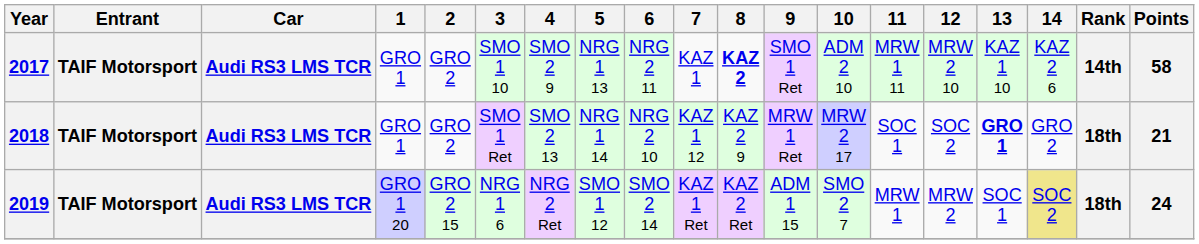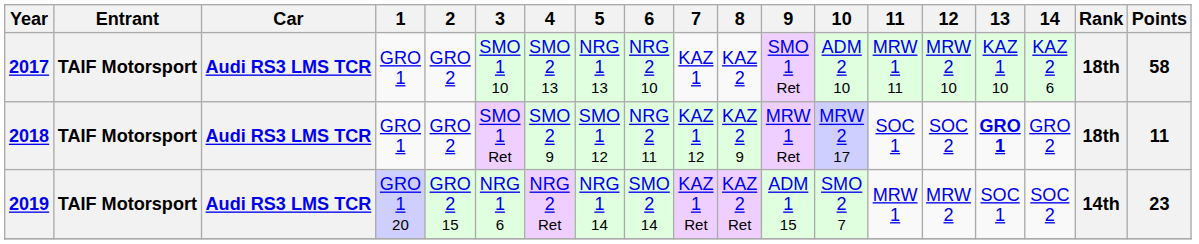2017 | 4: SMO 2 9 -> SMO 2 13
2017 | 6: NRG 2 11 -> NRG 2 10
2017 | 8: bold -> normal
2017 | Rank: 14th -> 18th
2018 | 4: SMO 2 13 -> SMO 2 9
2018 | 5: NRG 1 14 -> SMO 1 12
2018 | 6: NRG 2 10 -> NRG 2 11
2018 | Points: 21 -> 11
2019 | 5: SMO 1 12 -> NRG 1 14
2019 | 14: khaki background -> no background
2019 | Rank: 18th -> 14th
2019 | Points: 24 -> 23
